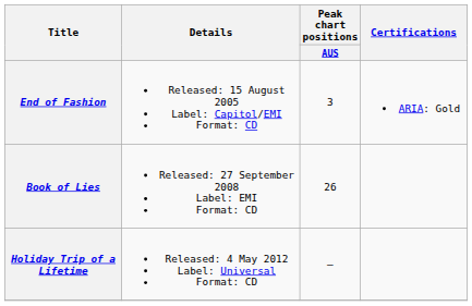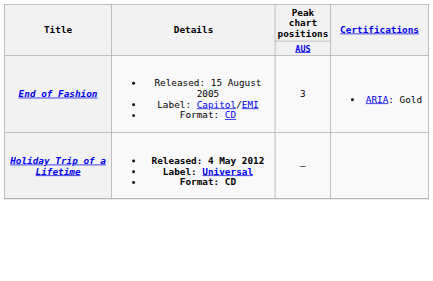- row: Book of Lies | Released: 27 September 2008 Label: EMI Format: CD | 26
Holiday Trip of a Lifetime | Details: normal -> bold
